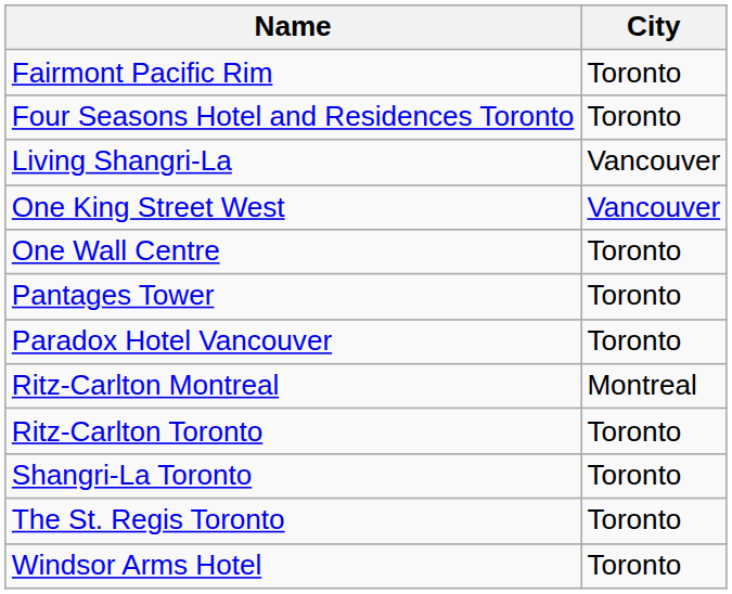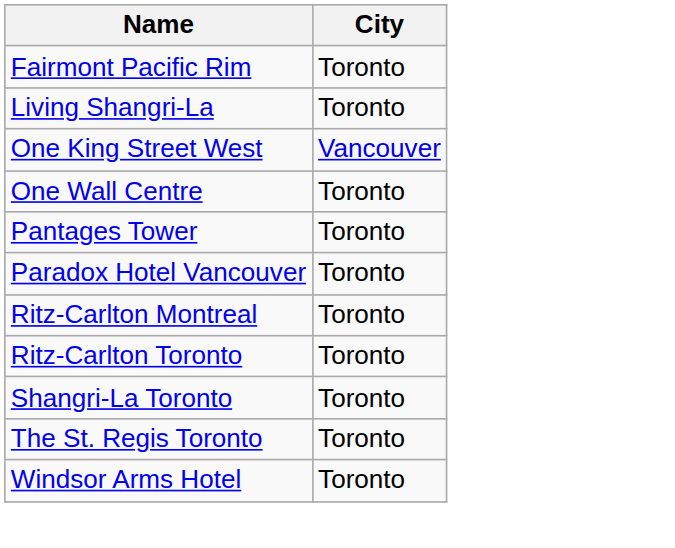- row: Four Seasons Hotel and Residences Toronto | Toronto
Living Shangri-La | City: Vancouver -> Toronto
Ritz-Carlton Montreal | City: Montreal -> Toronto
